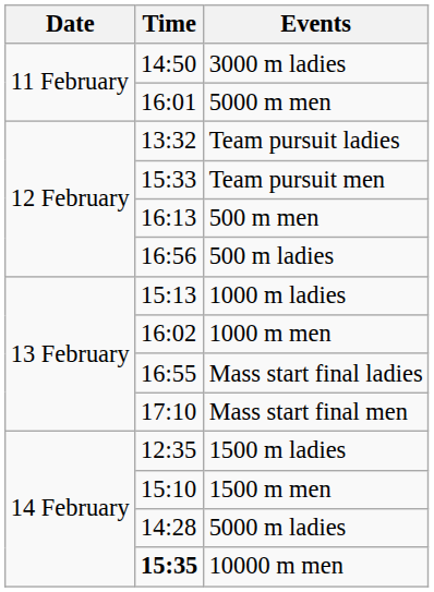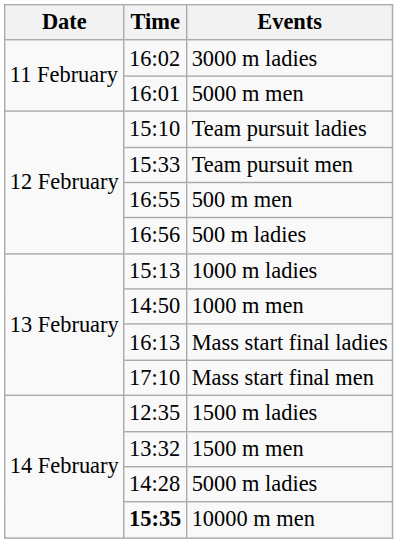3000 m ladies | Time: 14:50 -> 16:02
Team pursuit ladies | Time: 13:32 -> 15:10
500 m men | Time: 16:13 -> 16:55
1000 m men | Time: 16:02 -> 14:50
Mass start final ladies | Time: 16:55 -> 16:13
1500 m men | Time: 15:10 -> 13:32
